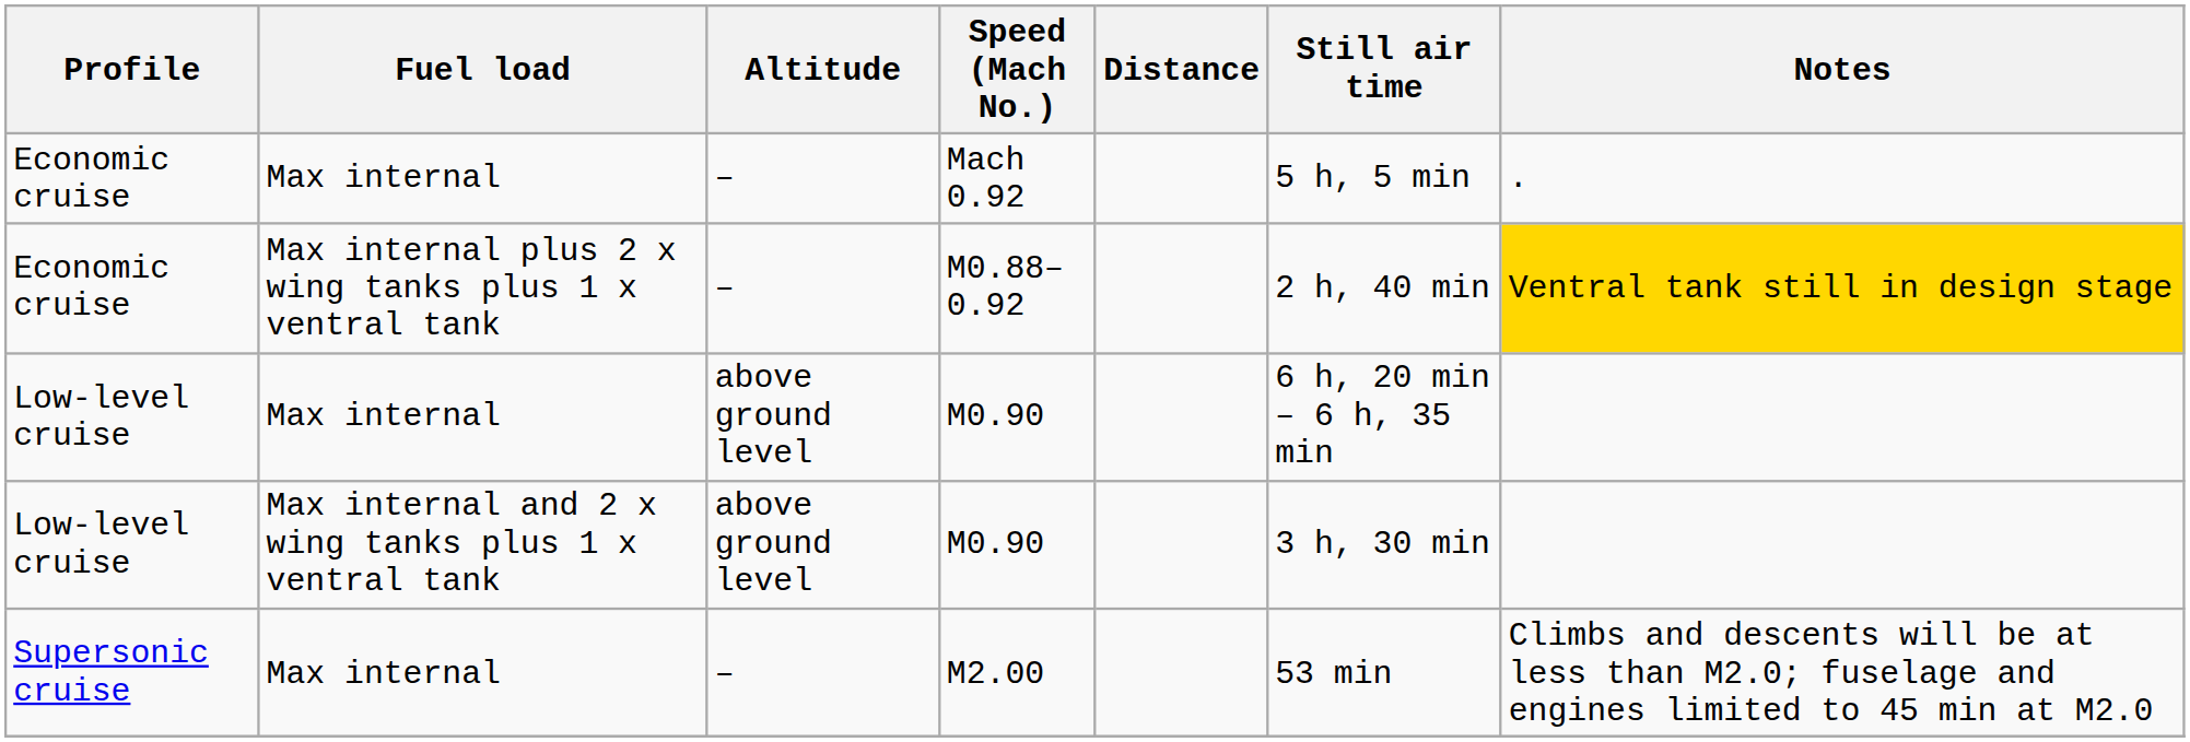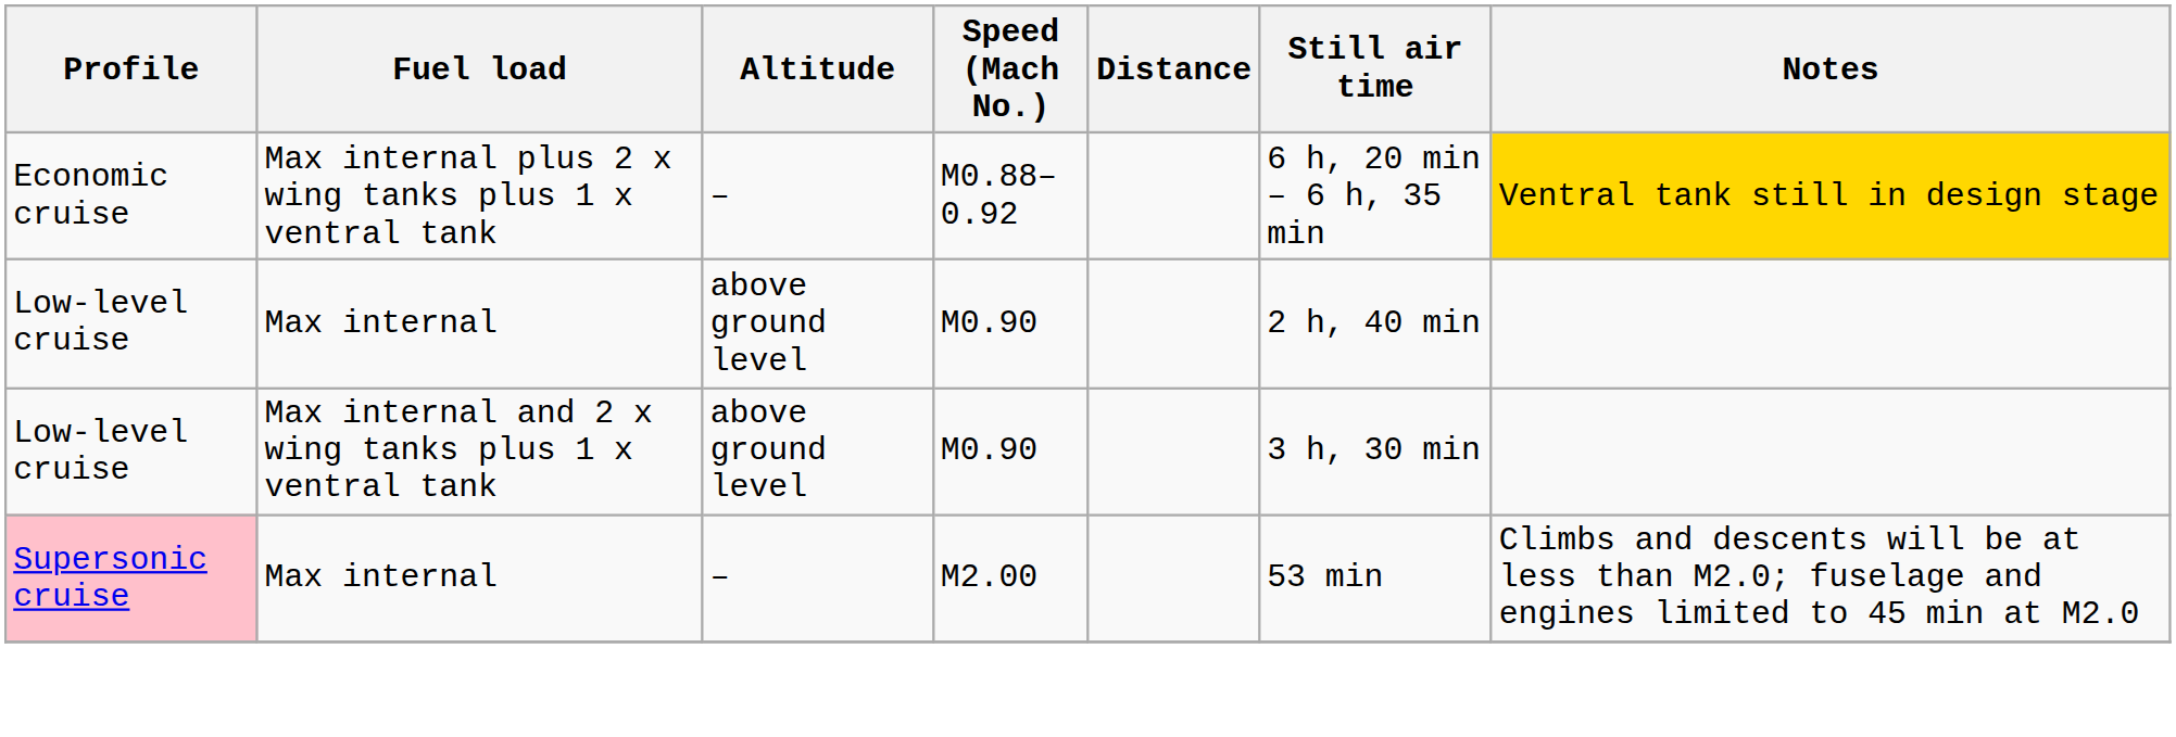- row: Economic cruise | Max internal | – | Mach 0.92 | 5 h, 5 min | .
M0.88–0.92 | Still air time: 2 h, 40 min -> 6 h, 20 min – 6 h, 35 min
Max internal / M0.90 | Still air time: 6 h, 20 min – 6 h, 35 min -> 2 h, 40 min
M2.00 | Profile: no background -> pink background
